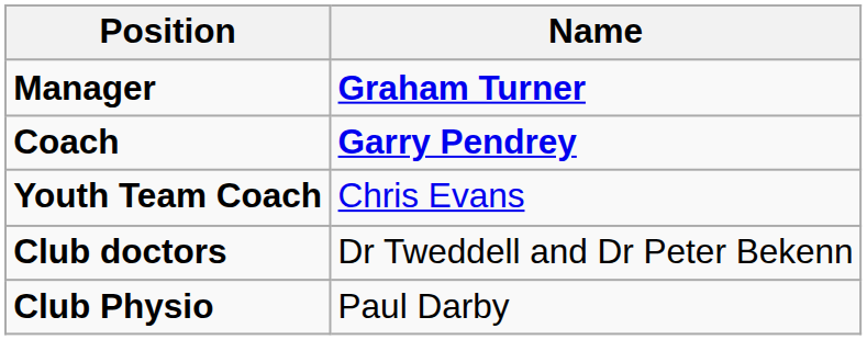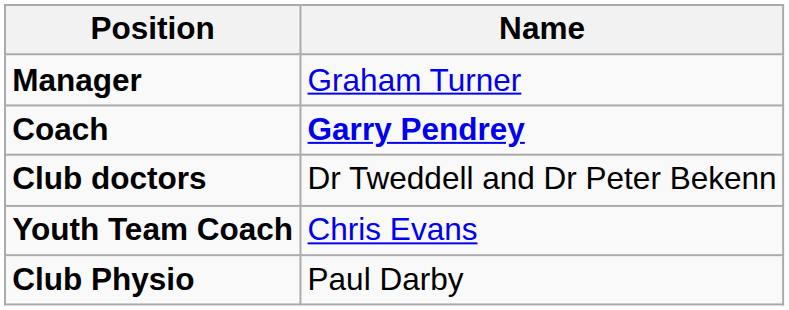Manager | Name: bold -> normal
rows swapped: Youth Team Coach <-> Club doctors
